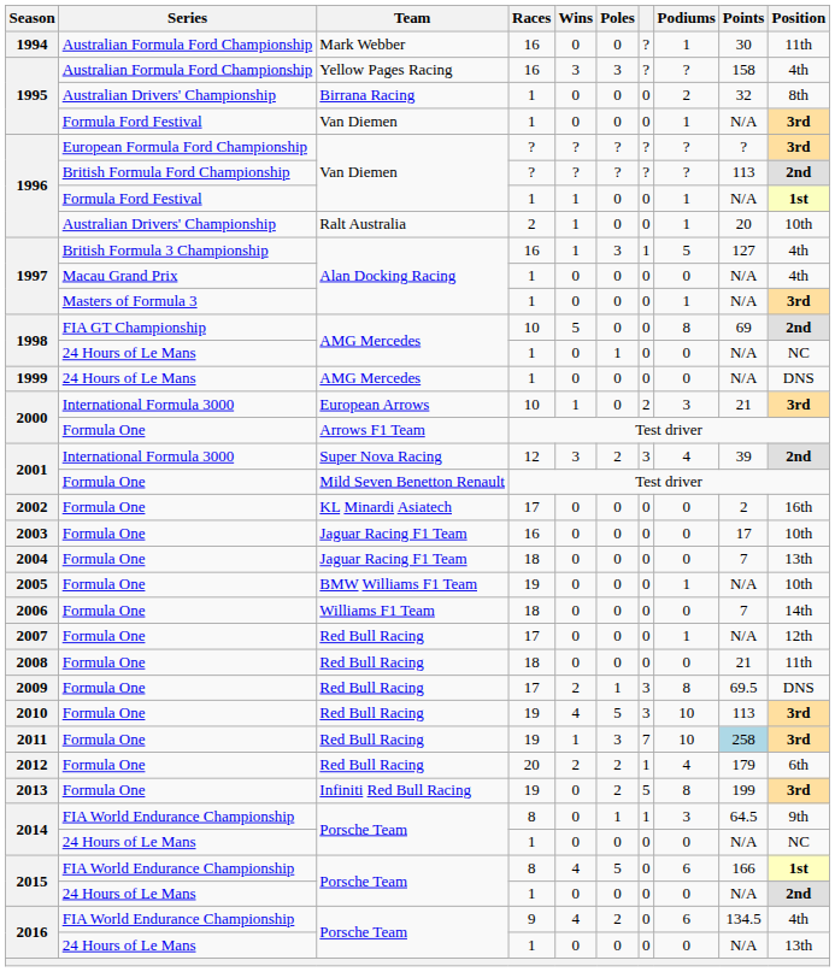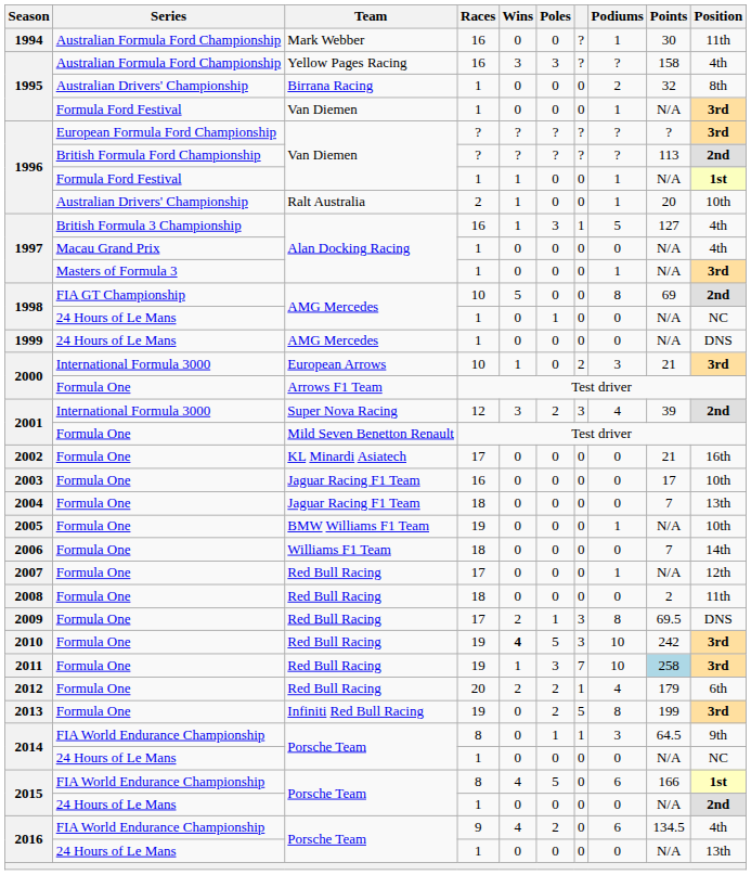2002 | Points: 2 -> 21
2008 | Points: 21 -> 2
2010 | Wins: normal -> bold
2010 | Points: 113 -> 242
